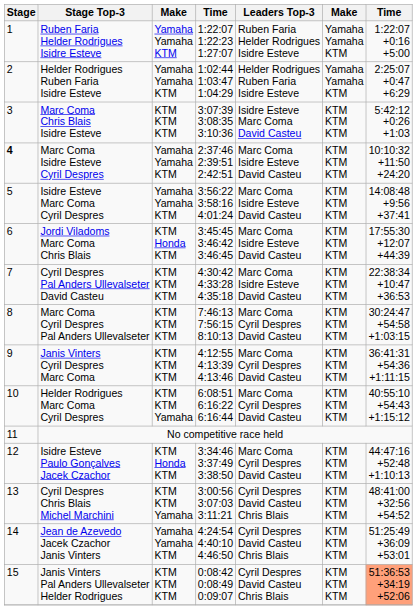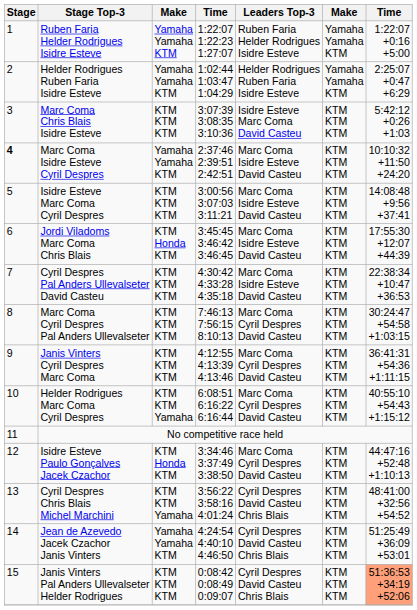Isidre Esteve Marc Coma Cyril Despres | column 3: Yamaha Yamaha KTM -> KTM KTM KTM
Isidre Esteve Marc Coma Cyril Despres | column 4: 3:56:22 3:58:16 4:01:24 -> 3:00:56 3:07:03 3:11:21
Cyril Despres Chris Blais Michel Marchini | column 4: 3:00:56 3:07:03 3:11:21 -> 3:56:22 3:58:16 4:01:24
